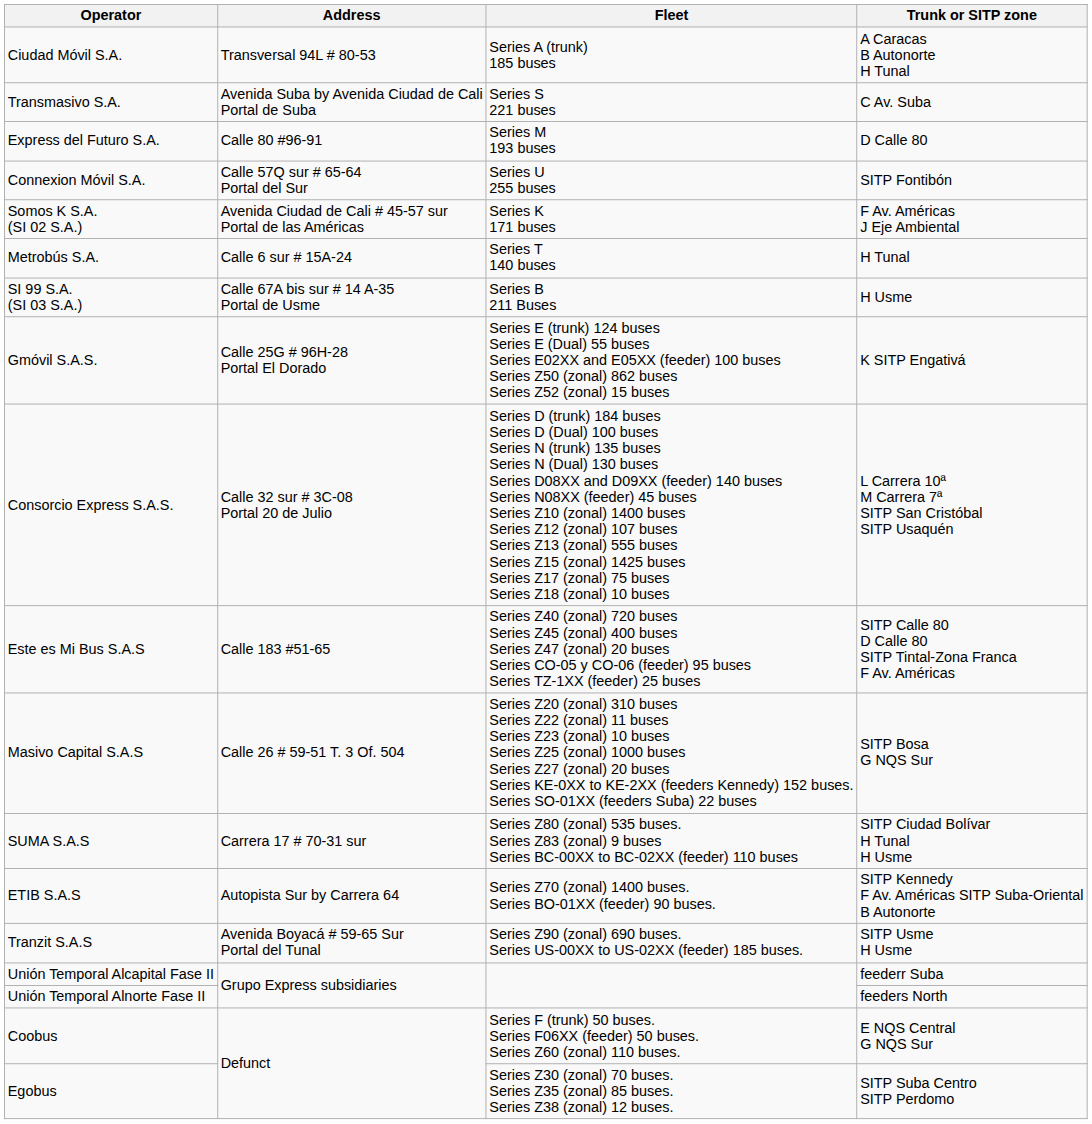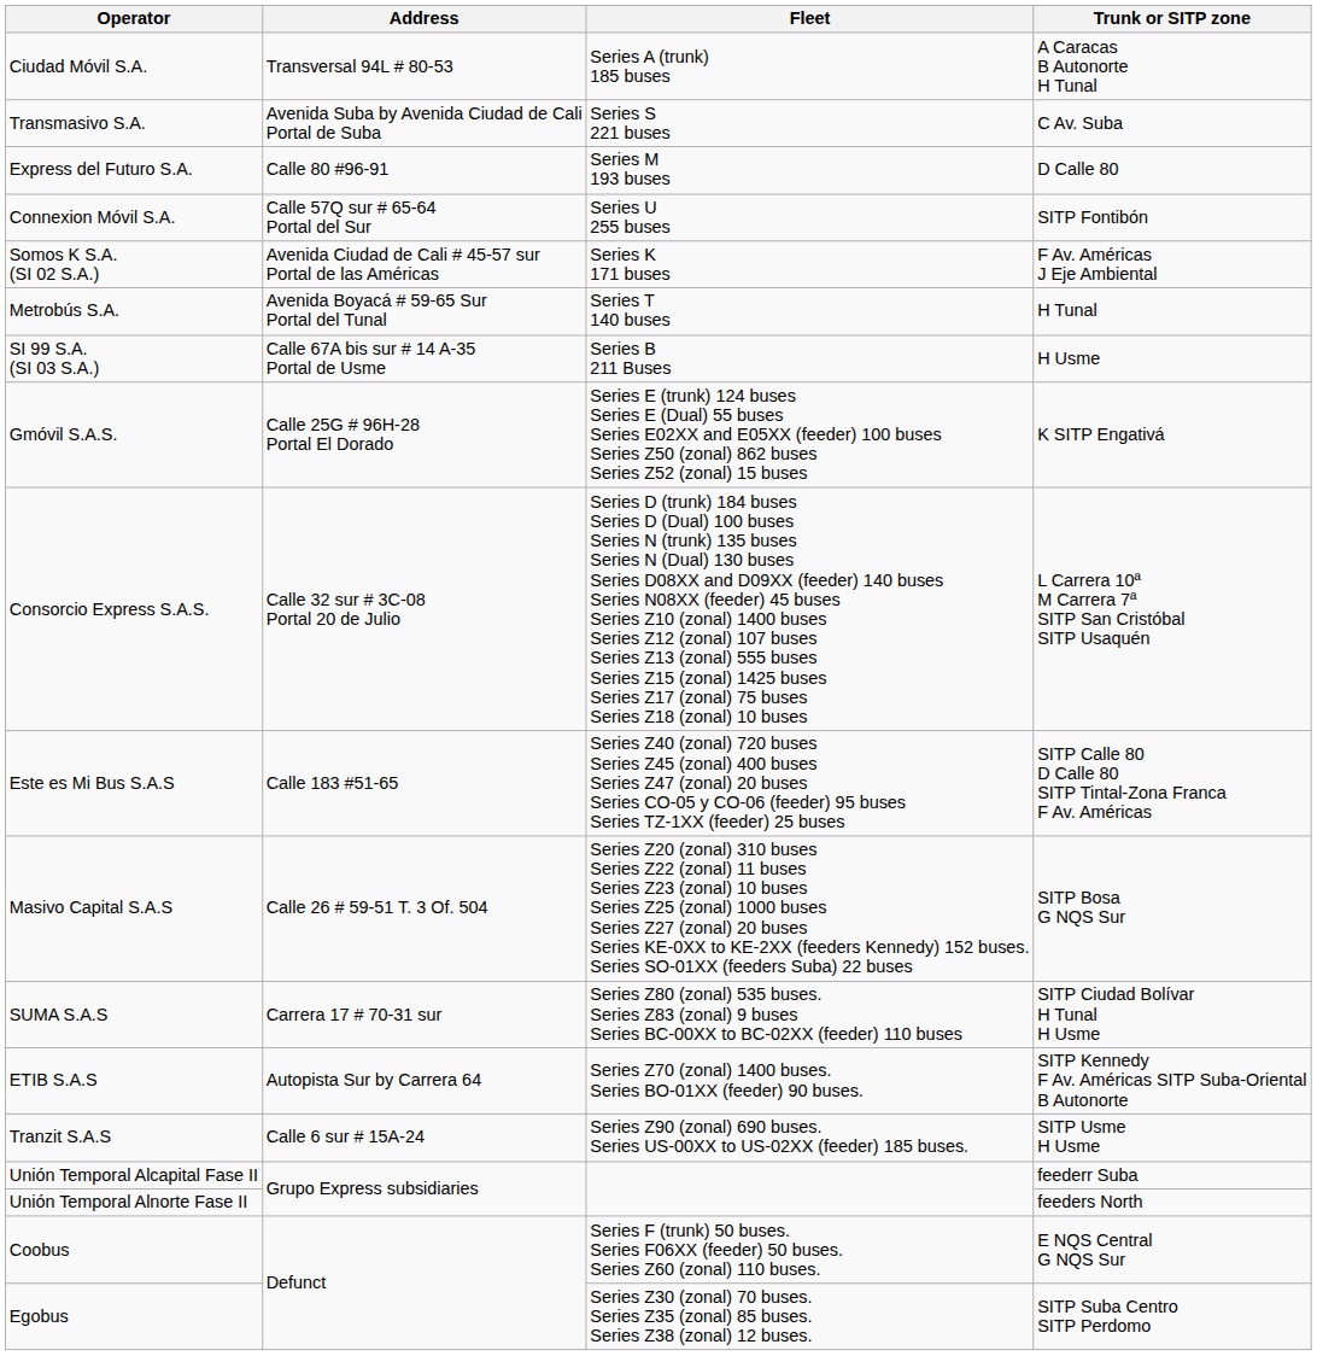Metrobús S.A. | Address: Calle 6 sur # 15A-24 -> Avenida Boyacá # 59-65 Sur Portal del Tunal
Tranzit S.A.S | Address: Avenida Boyacá # 59-65 Sur Portal del Tunal -> Calle 6 sur # 15A-24
